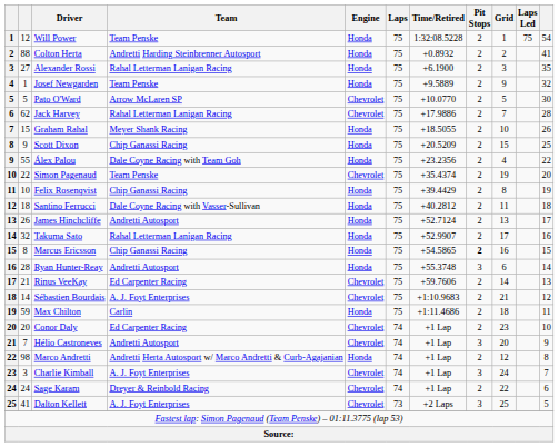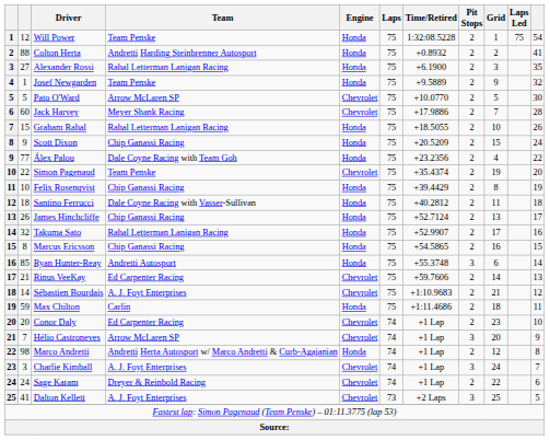Jack Harvey | column 2: 62 -> 60
Jack Harvey | Team: Rahal Letterman Lanigan Racing -> Meyer Shank Racing
Graham Rahal | Team: Meyer Shank Racing -> Rahal Letterman Lanigan Racing
Scott Dixon | column 11: 25 -> 24
Álex Palou | column 2: 55 -> 77
James Hinchcliffe | Team: Andretti Autosport -> Chip Ganassi Racing
Marcus Ericsson | Pit Stops: bold -> normal
Ryan Hunter-Reay | column 2: 28 -> 85
Hélio Castroneves | Team: Andretti Autosport -> Arrow McLaren SP
